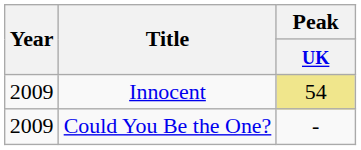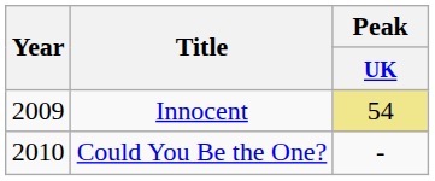Could You Be the One? | Year: 2009 -> 2010
